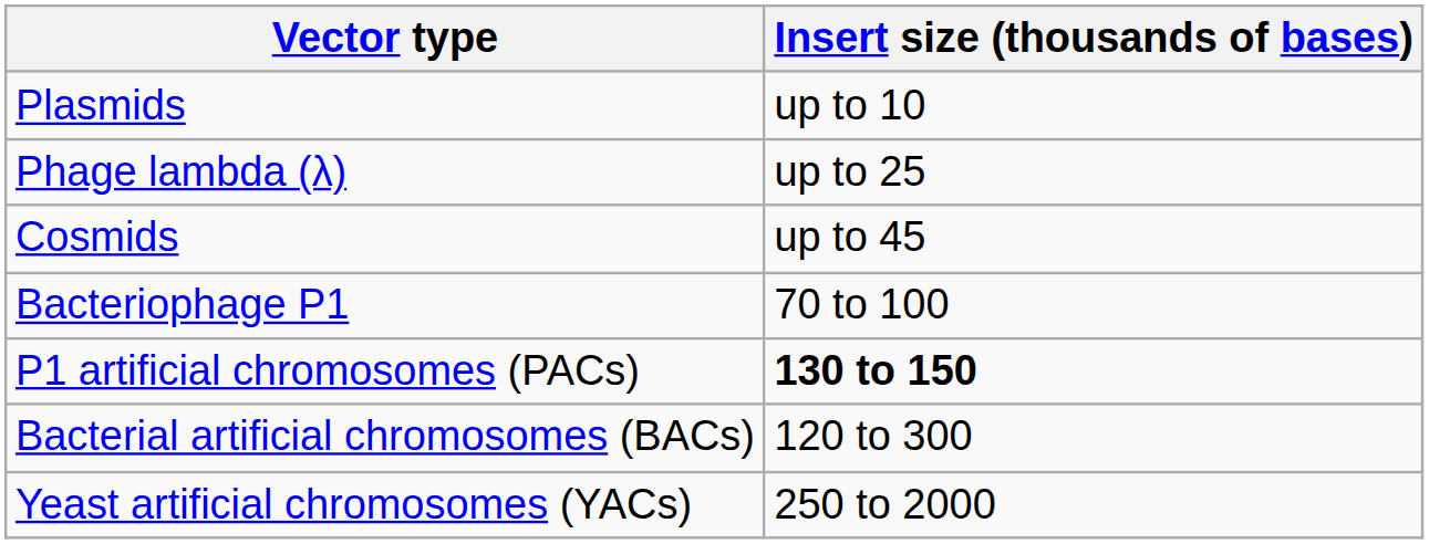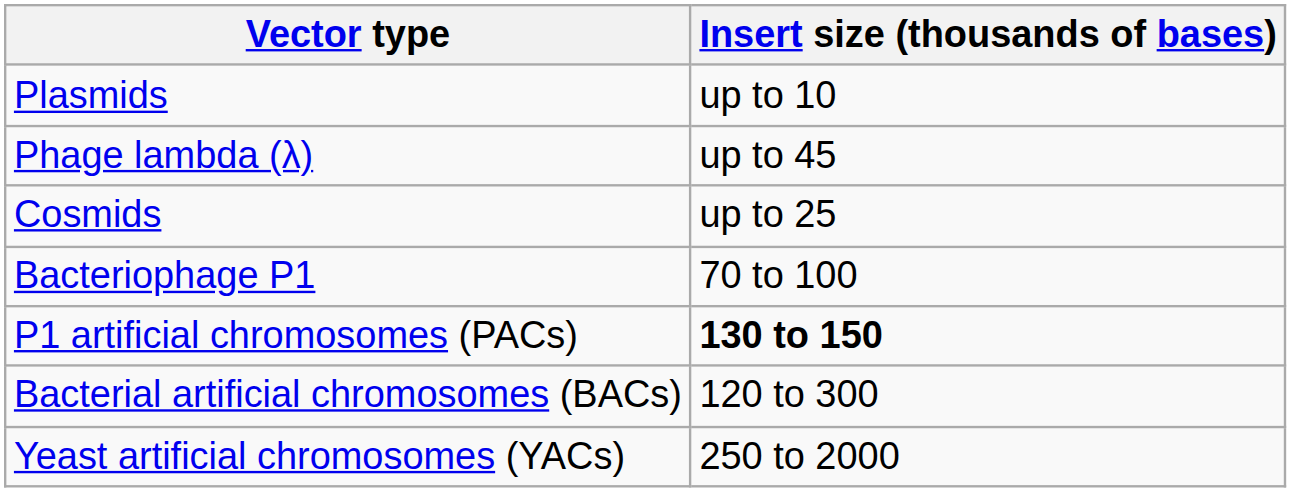Phage lambda (λ) | Insert size (thousands of bases): up to 25 -> up to 45
Cosmids | Insert size (thousands of bases): up to 45 -> up to 25
